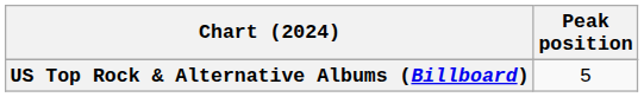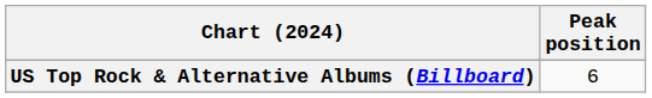US Top Rock & Alternative Albums (Billboard) | Peak position: 5 -> 6
